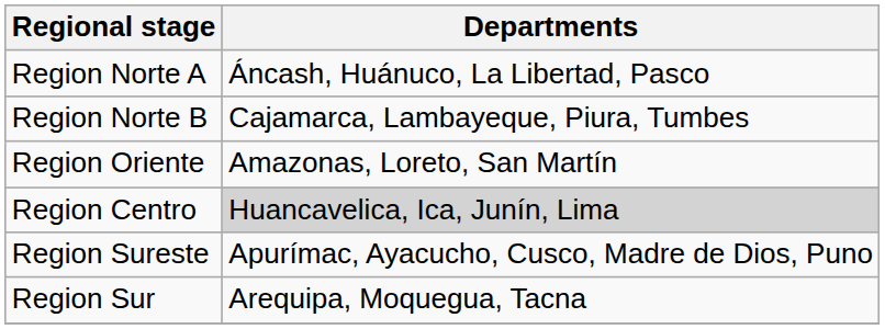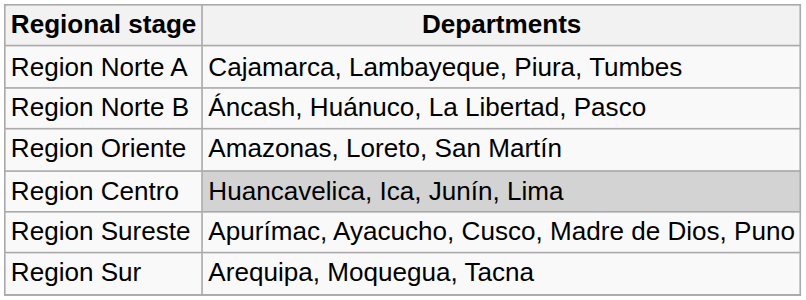Region Norte A | Departments: Áncash, Huánuco, La Libertad, Pasco -> Cajamarca, Lambayeque, Piura, Tumbes
Region Norte B | Departments: Cajamarca, Lambayeque, Piura, Tumbes -> Áncash, Huánuco, La Libertad, Pasco
